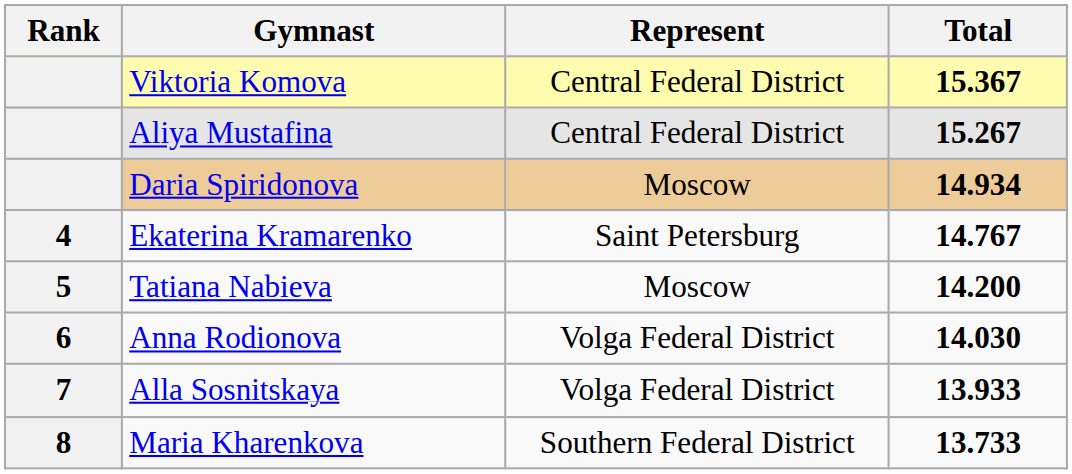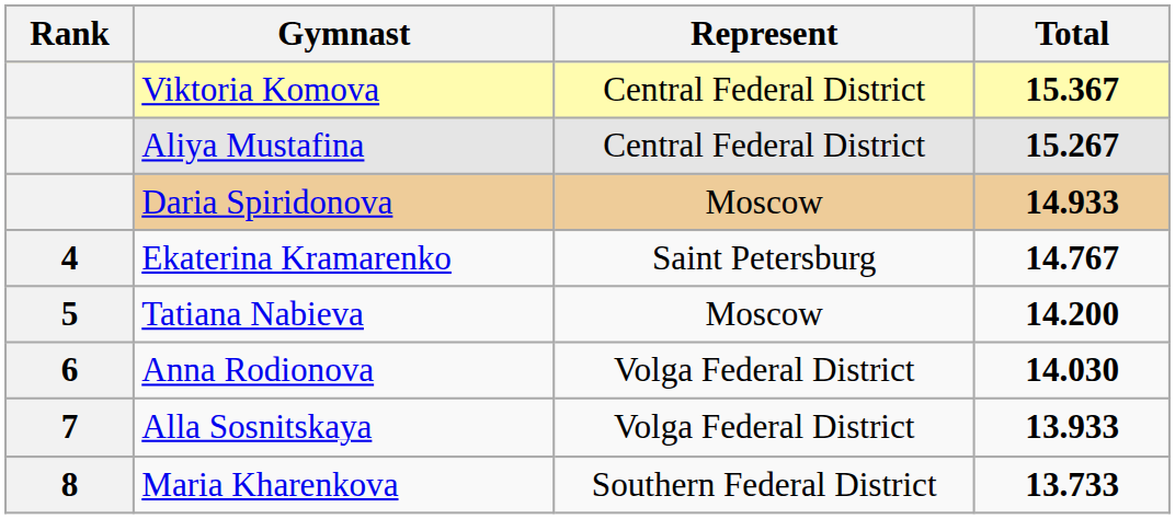Daria Spiridonova | Total: 14.934 -> 14.933
